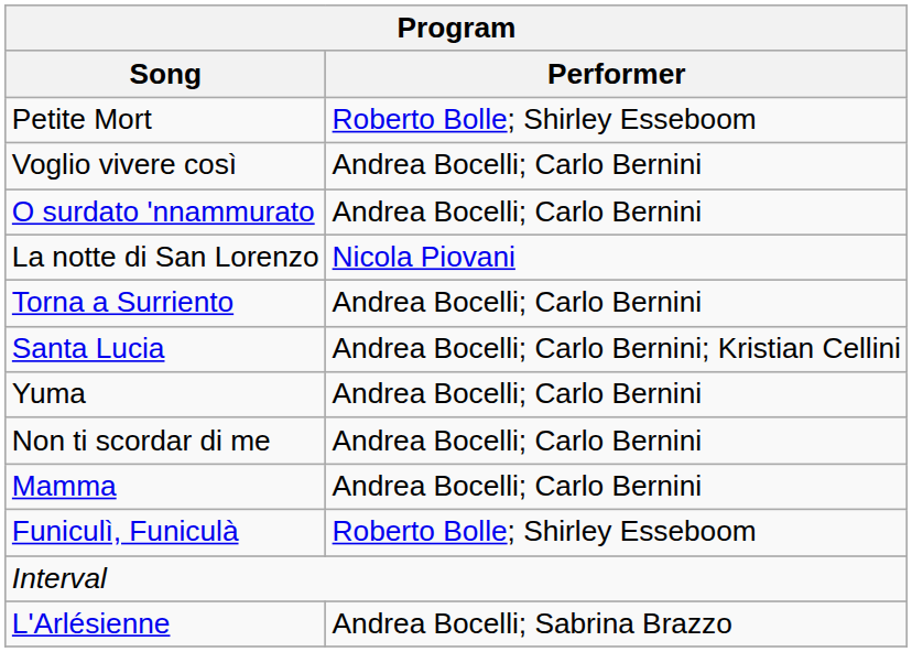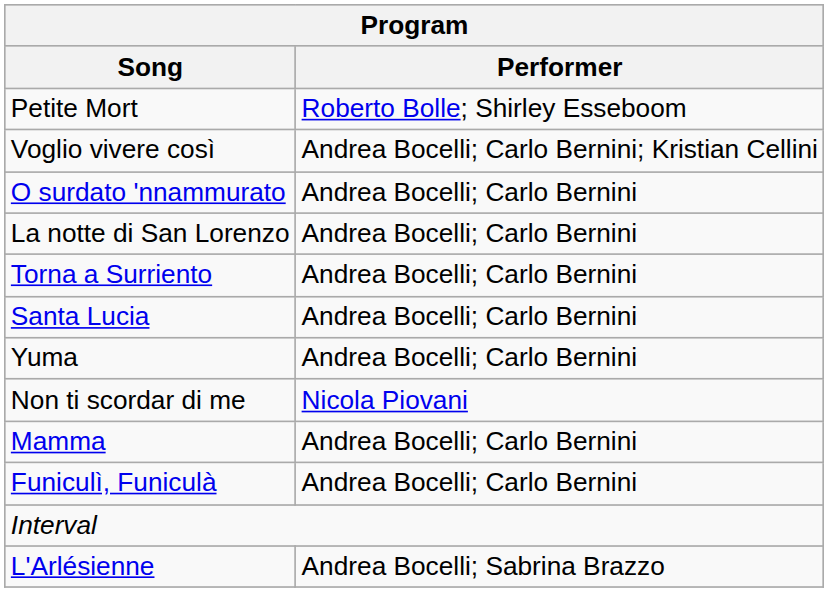Voglio vivere così | Program / Performer: Andrea Bocelli; Carlo Bernini -> Andrea Bocelli; Carlo Bernini; Kristian Cellini
La notte di San Lorenzo | Program / Performer: Nicola Piovani -> Andrea Bocelli; Carlo Bernini
Santa Lucia | Program / Performer: Andrea Bocelli; Carlo Bernini; Kristian Cellini -> Andrea Bocelli; Carlo Bernini
Non ti scordar di me | Program / Performer: Andrea Bocelli; Carlo Bernini -> Nicola Piovani
Funiculì, Funiculà | Program / Performer: Roberto Bolle; Shirley Esseboom -> Andrea Bocelli; Carlo Bernini
